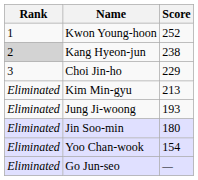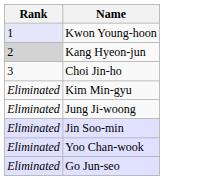- column: Score | 252 | 238 | 229 | 213 | 193 | 180 | 154 | —
Kwon Young-hoon | Rank: no background -> lavender background
